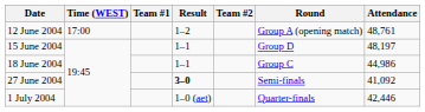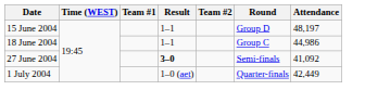- row: 12 June 2004 | 17:00 | 1–2 | Group A (opening match) | 48,761
1 July 2004 | Attendance: 42,446 -> 42,449
